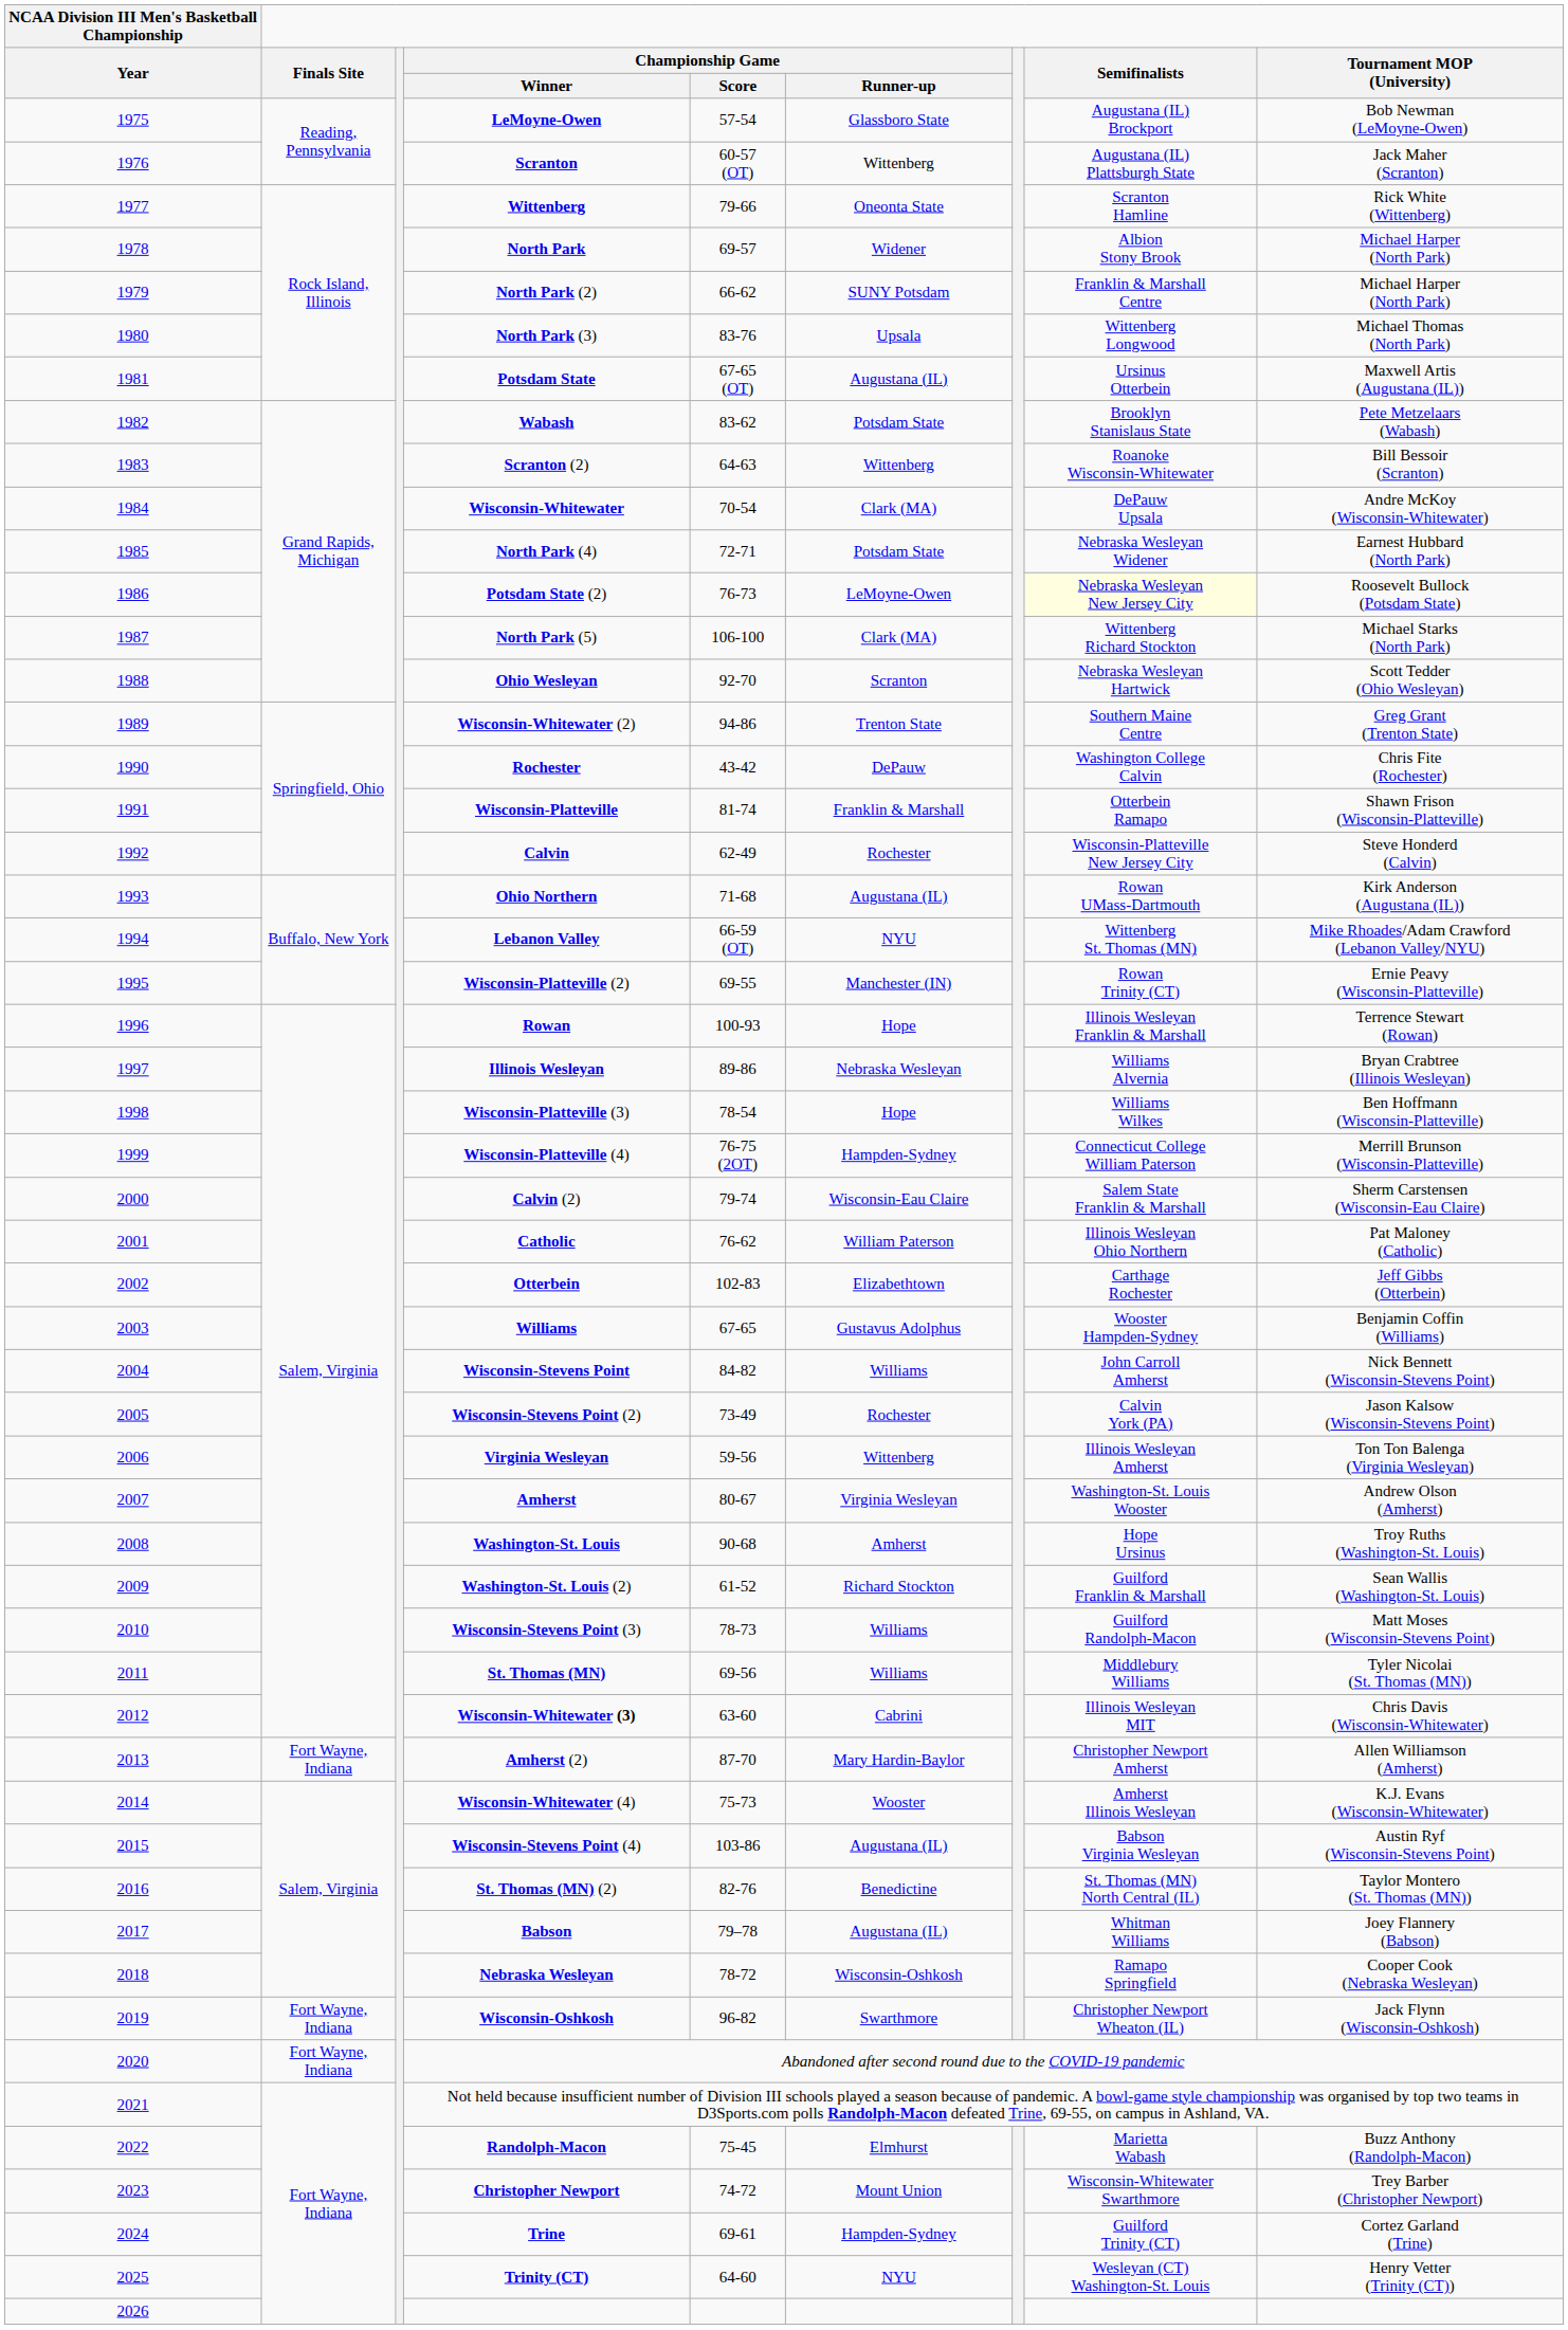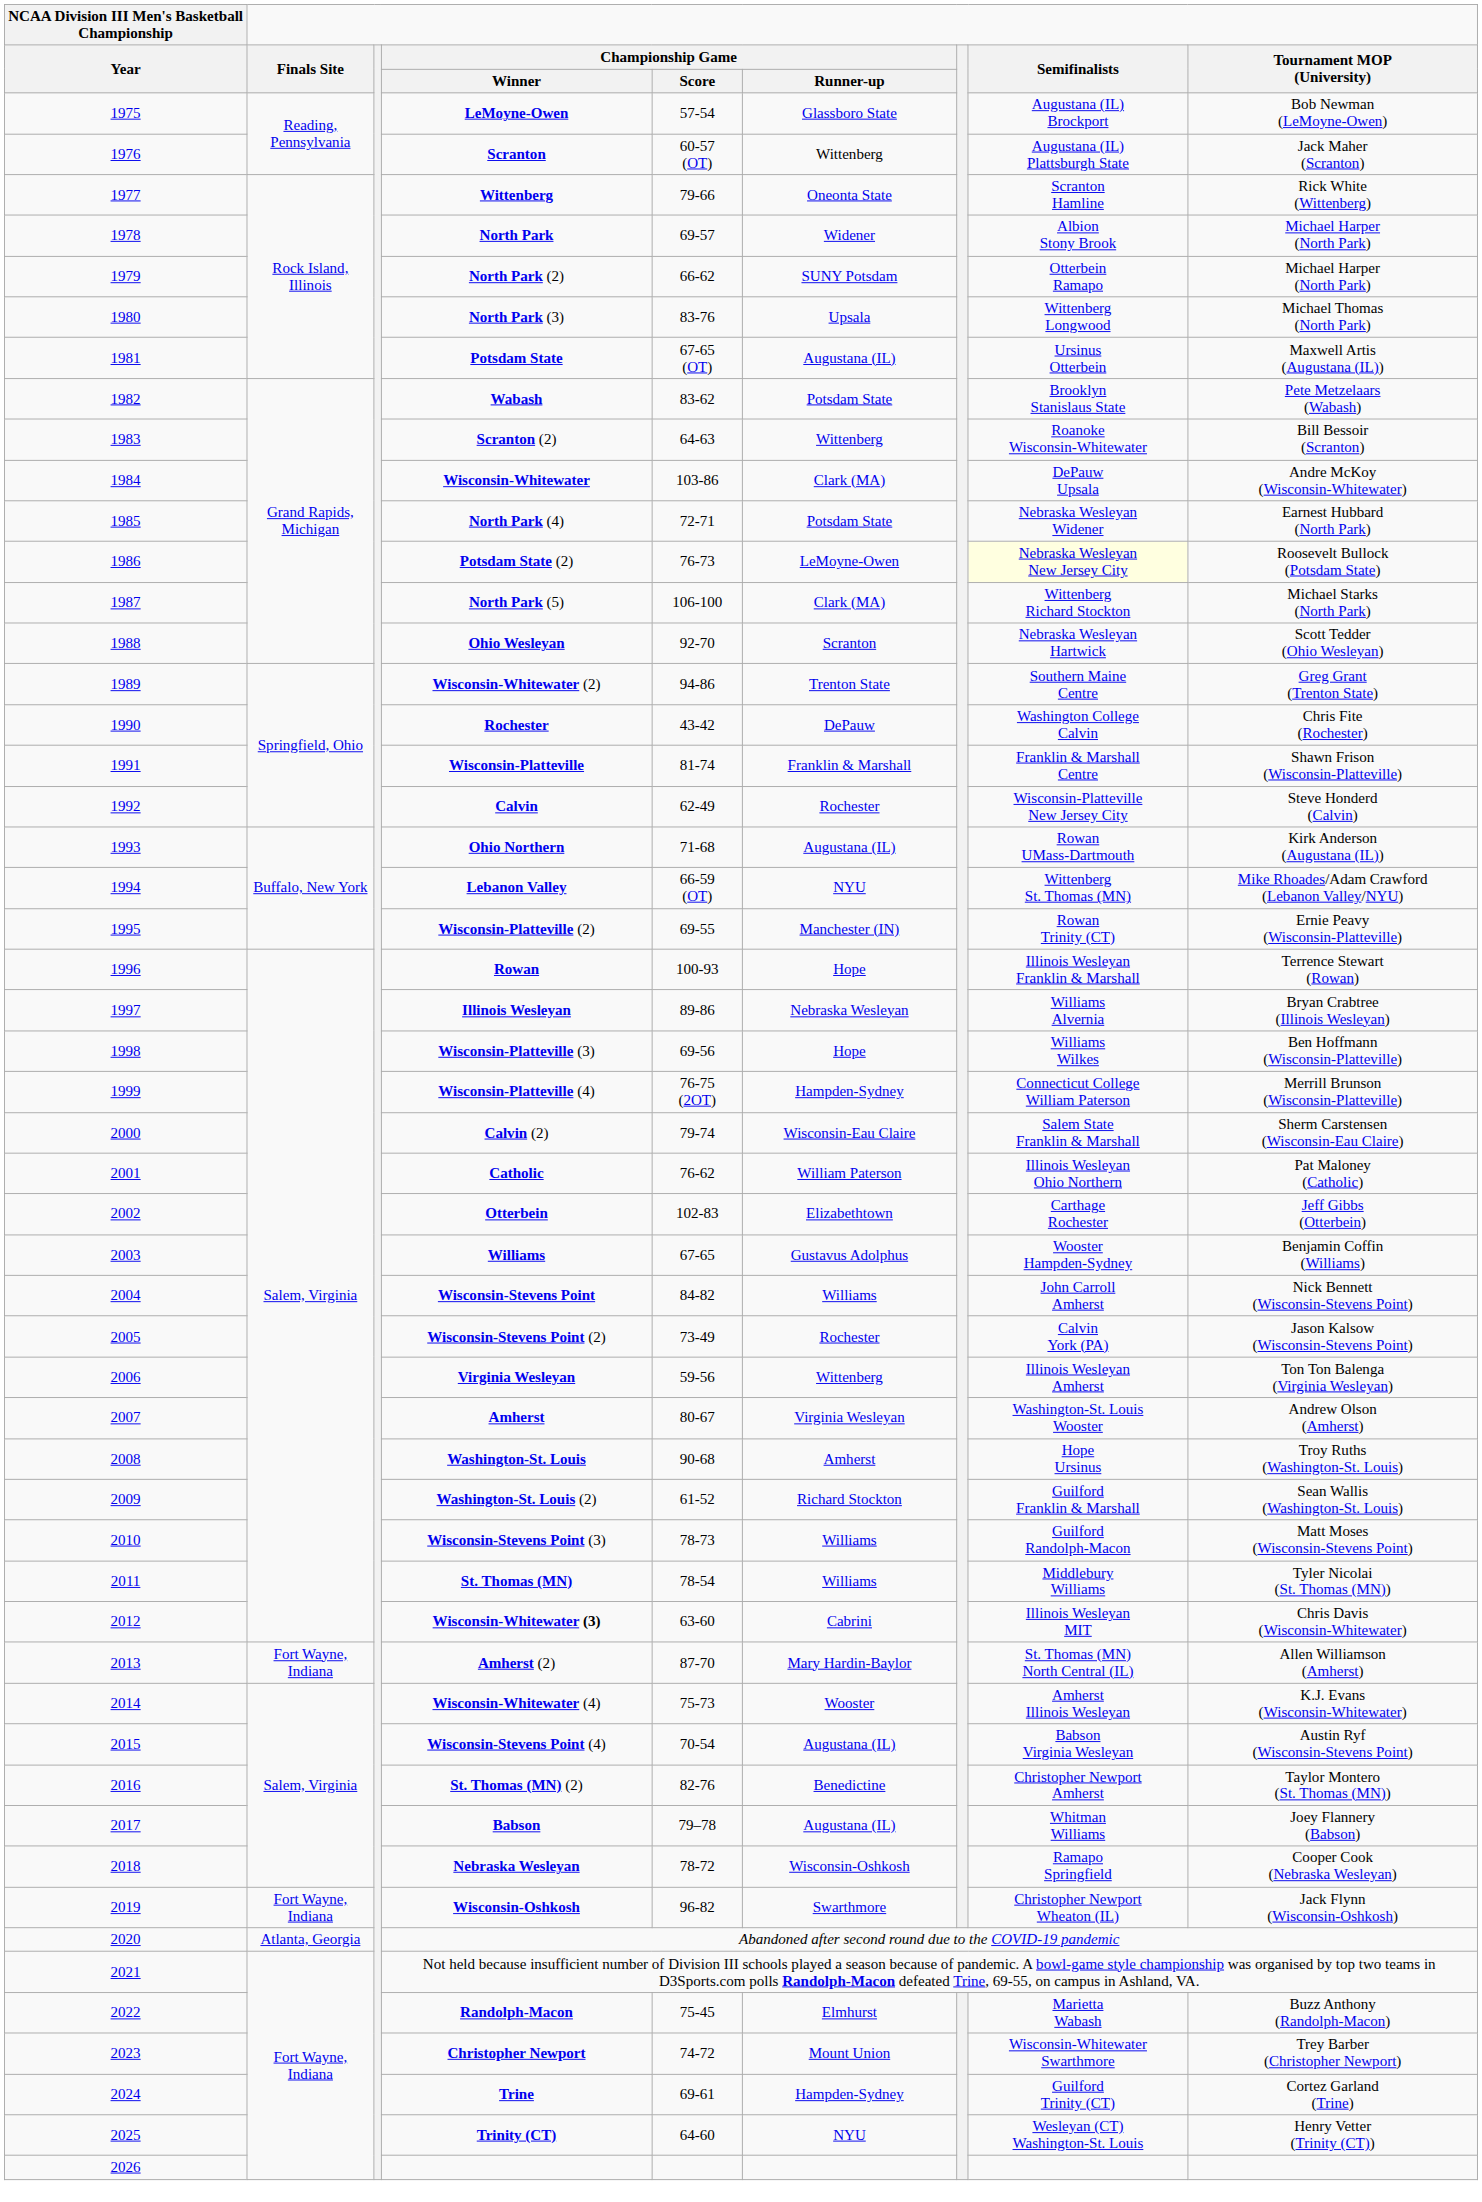North Park (2) | Semifinalists: Franklin & Marshall Centre -> Otterbein Ramapo
Wisconsin-Whitewater | Championship Game / Score: 70-54 -> 103-86
Wisconsin-Platteville | Semifinalists: Otterbein Ramapo -> Franklin & Marshall Centre
Wisconsin-Platteville (3) | Championship Game / Score: 78-54 -> 69-56
St. Thomas (MN) | Championship Game / Score: 69-56 -> 78-54
Amherst (2) | Semifinalists: Christopher Newport Amherst -> St. Thomas (MN) North Central (IL)
Wisconsin-Stevens Point (4) | Championship Game / Score: 103-86 -> 70-54
St. Thomas (MN) (2) | Semifinalists: St. Thomas (MN) North Central (IL) -> Christopher Newport Amherst
Abandoned after second round due to the COVID-19 pandemic | Finals Site: Fort Wayne, Indiana -> Atlanta, Georgia
